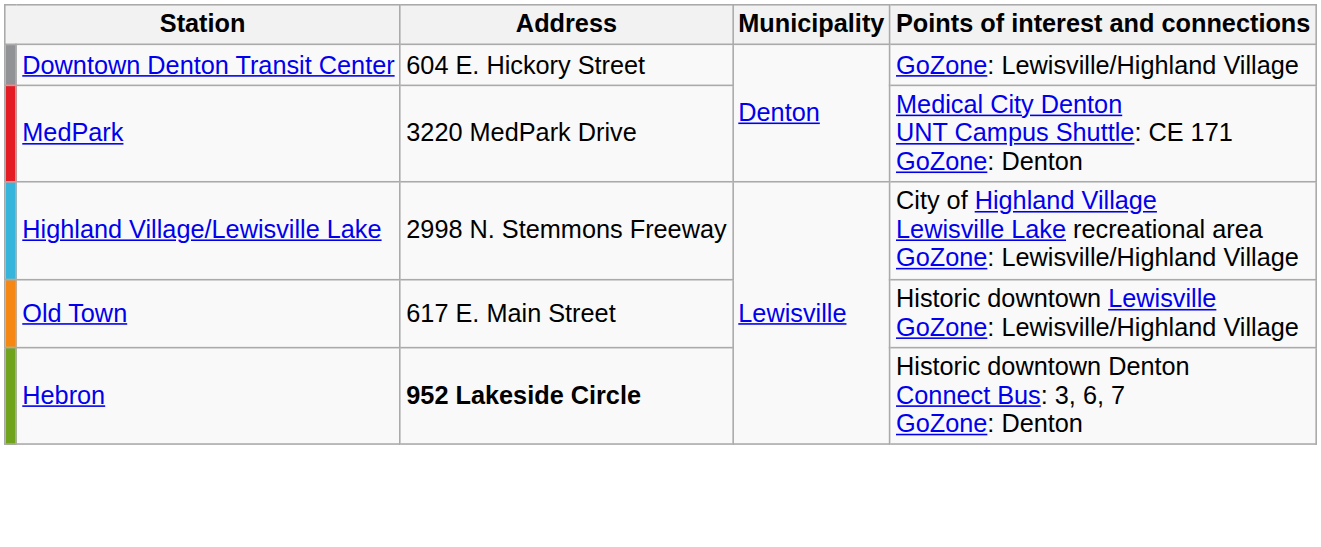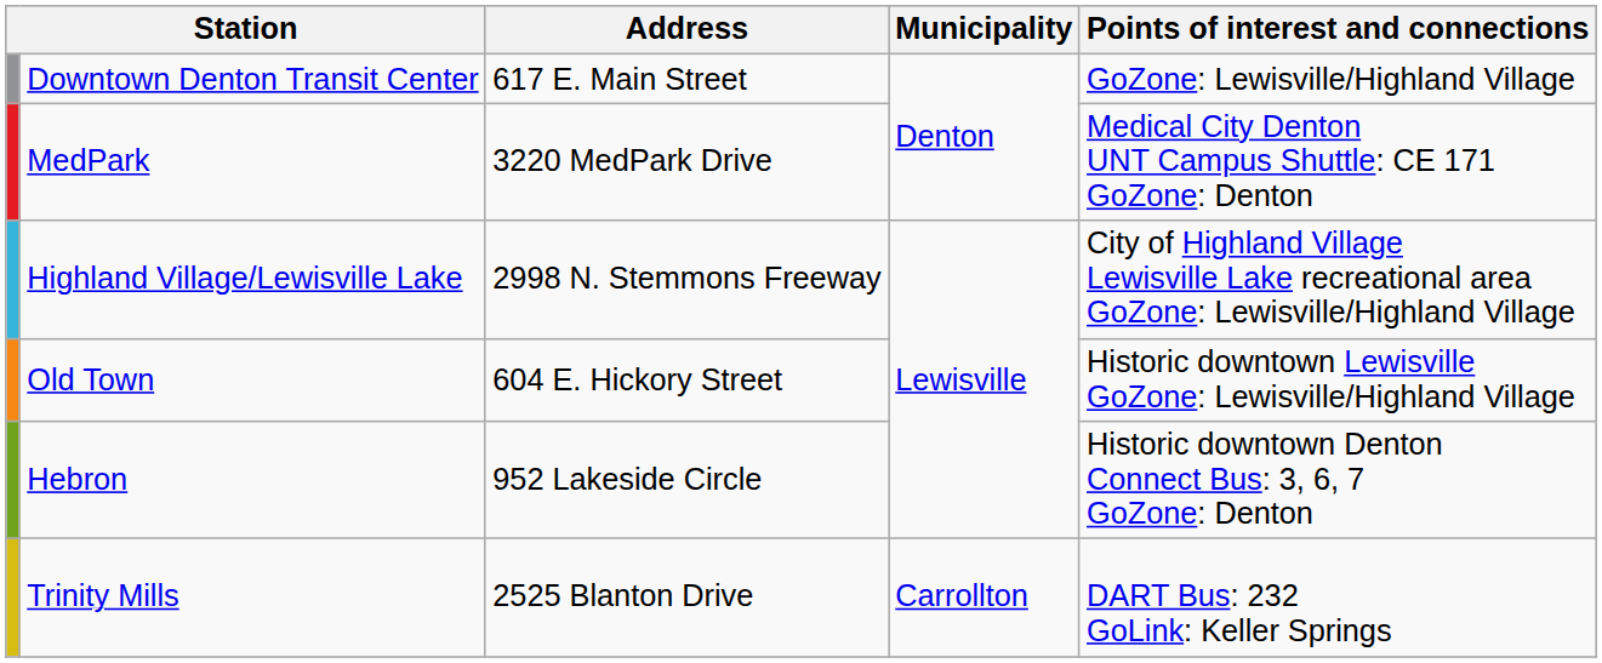Downtown Denton Transit Center | Address: 604 E. Hickory Street -> 617 E. Main Street
Old Town | Address: 617 E. Main Street -> 604 E. Hickory Street
Hebron | Address: bold -> normal
+ row: Trinity Mills | 2525 Blanton Drive | Carrollton | DART Bus: 232 GoLink: Keller Springs
